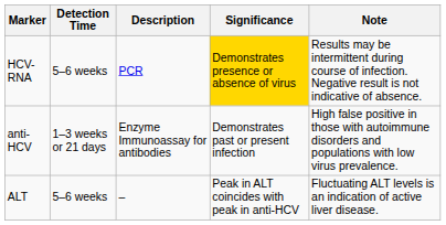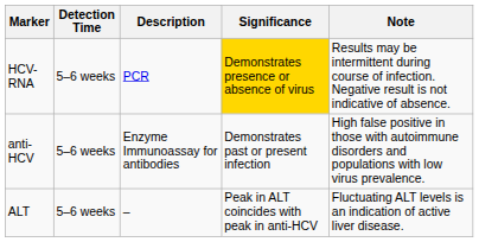anti-HCV | Detection Time: 1–3 weeks or 21 days -> 5–6 weeks
